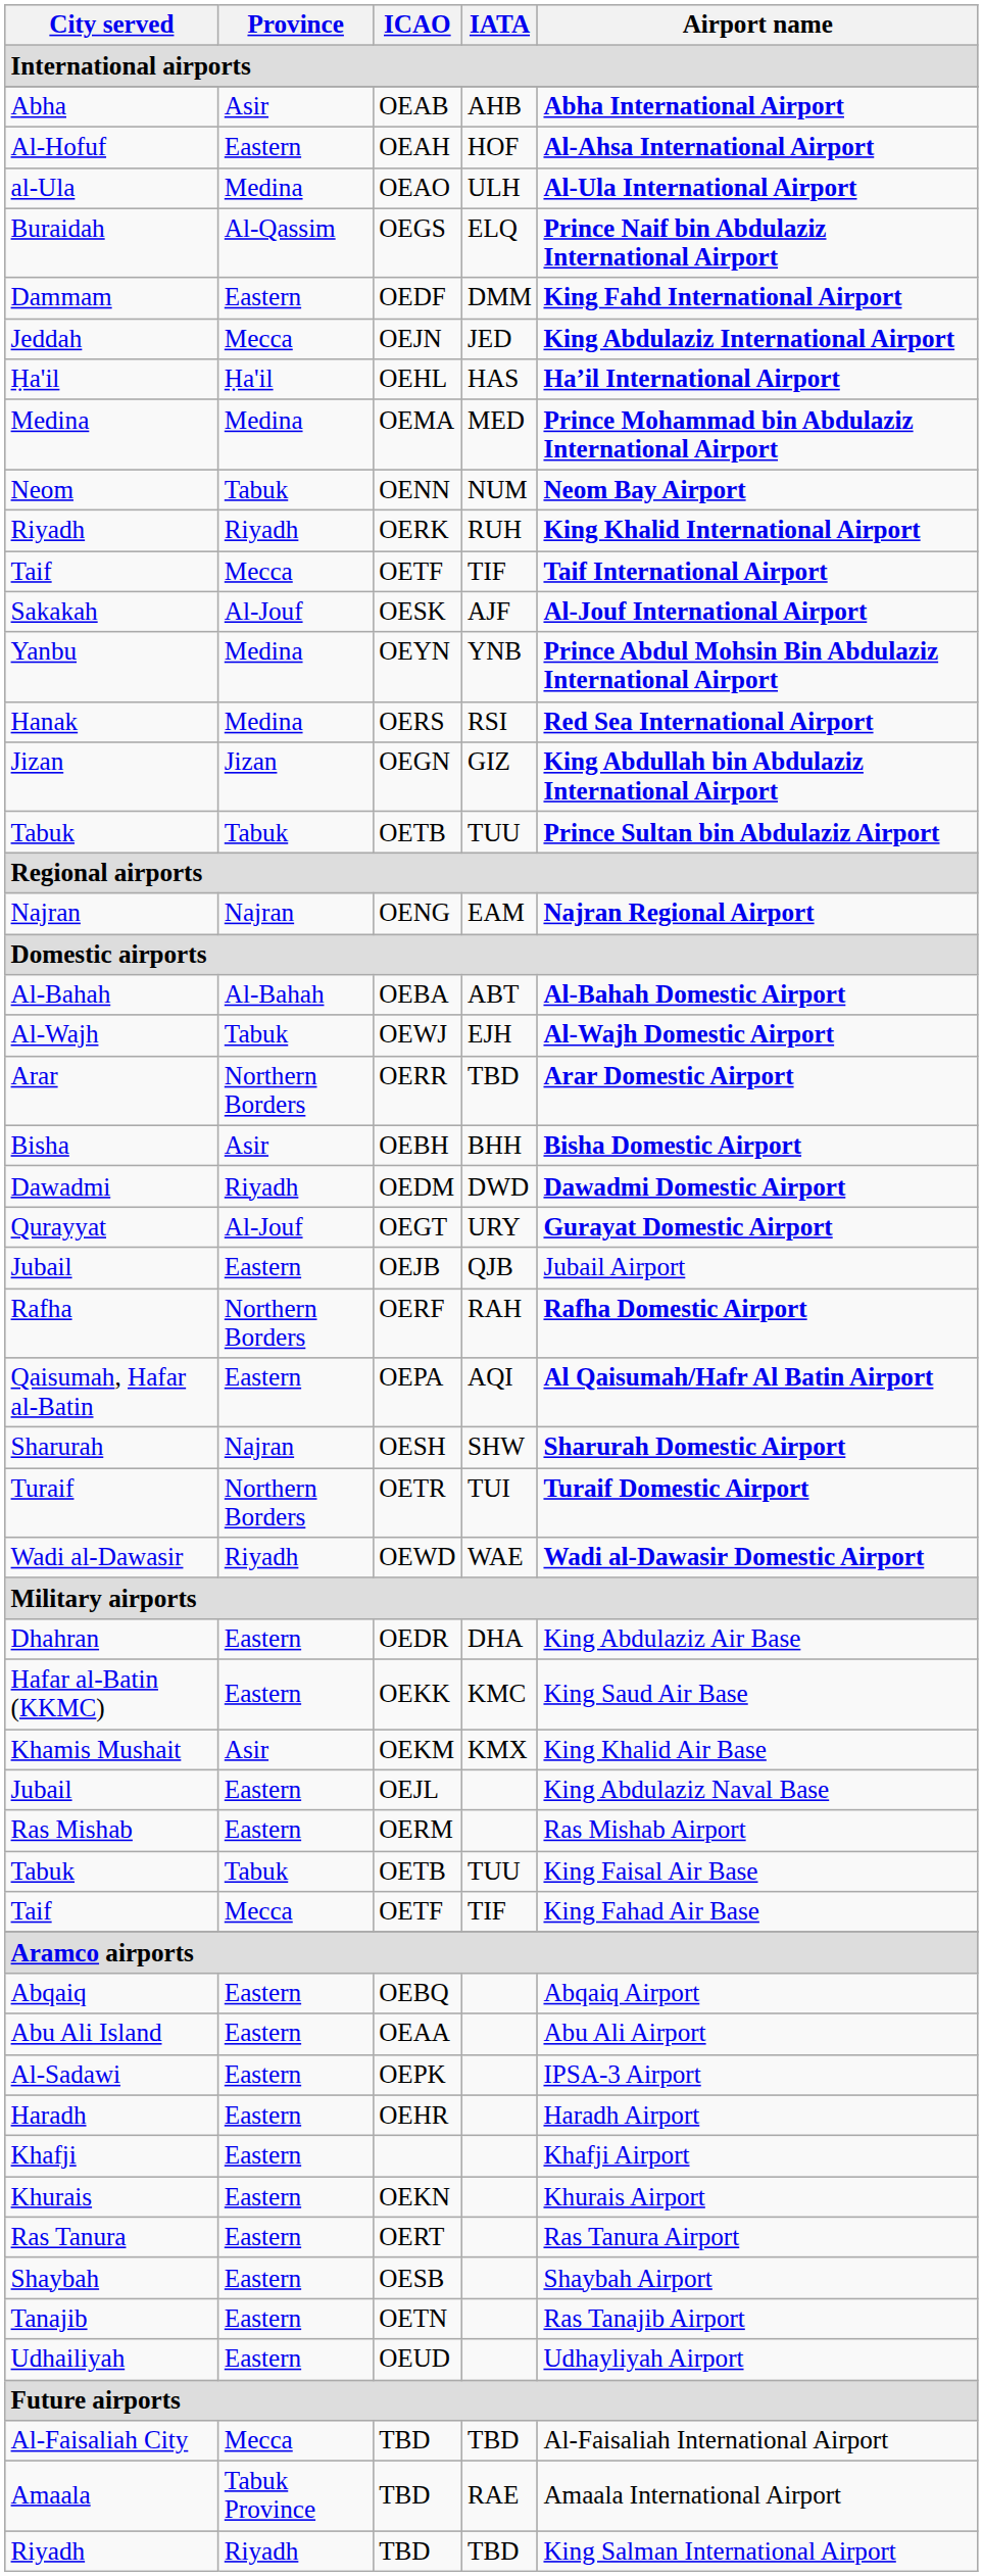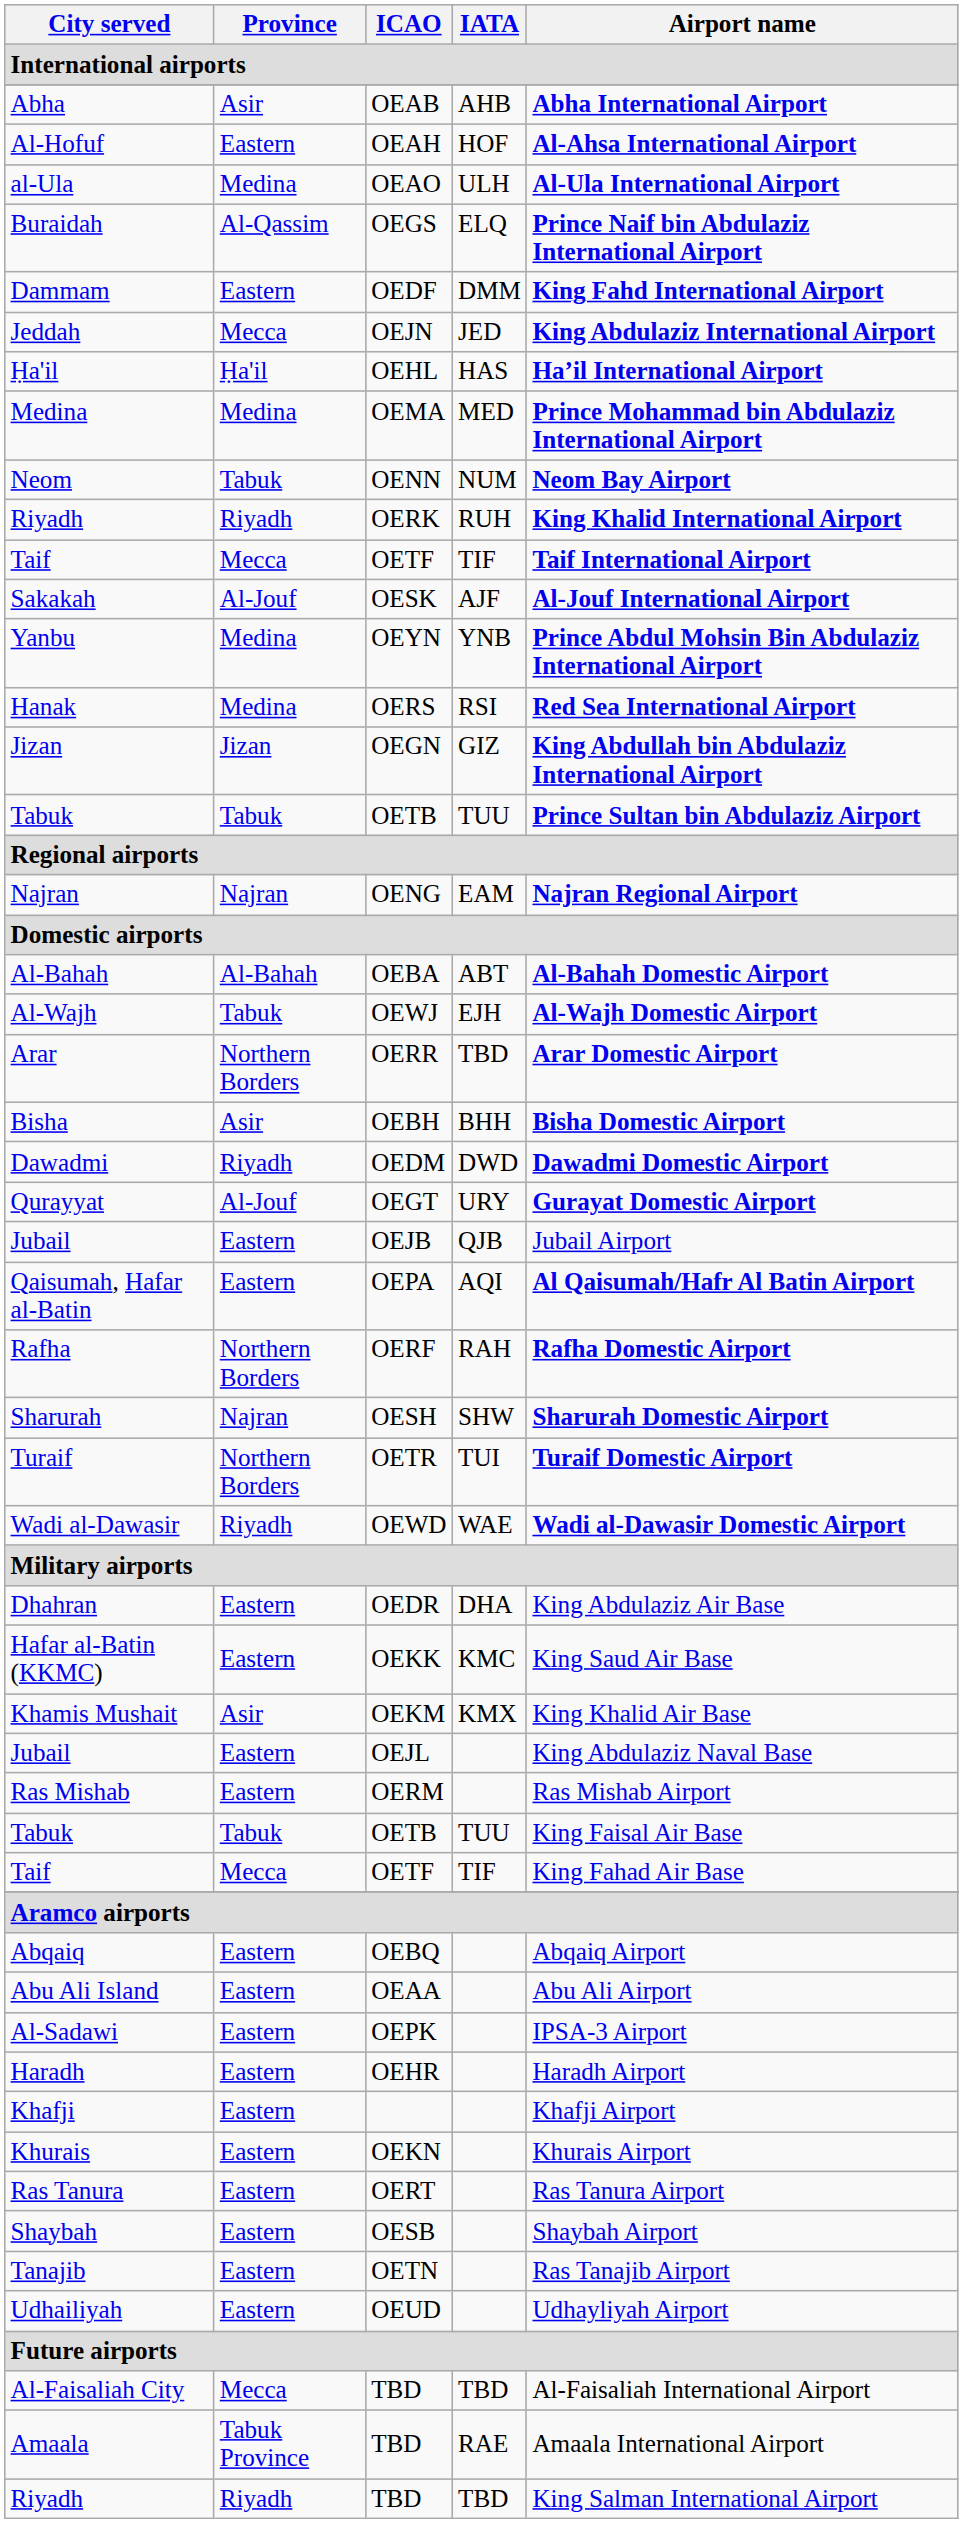rows swapped: Qaisumah, Hafar al-Batin <-> Rafha
